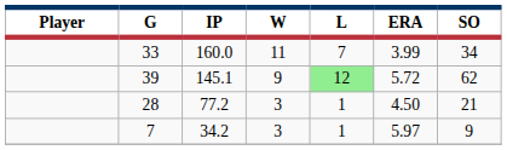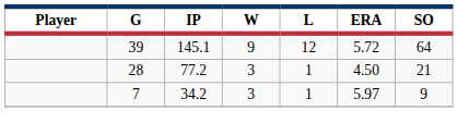- row: 33 | 160.0 | 11 | 7 | 3.99 | 34
39 | L: lightgreen background -> no background
39 | SO: 62 -> 64
